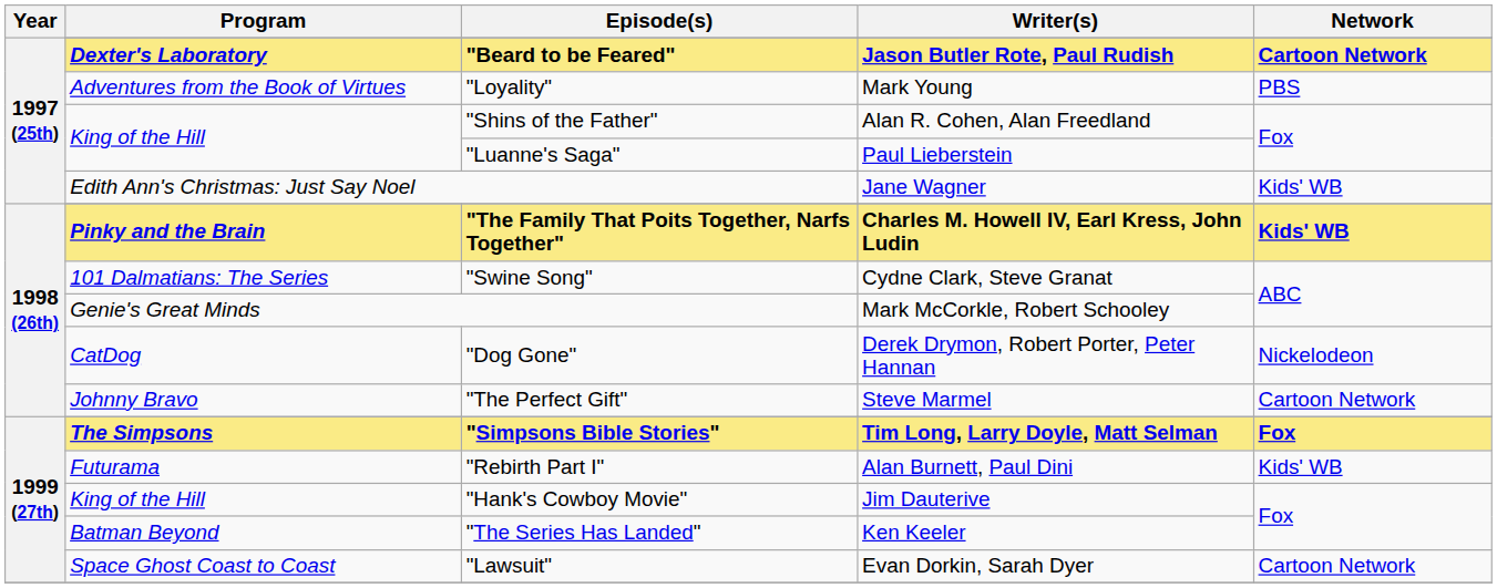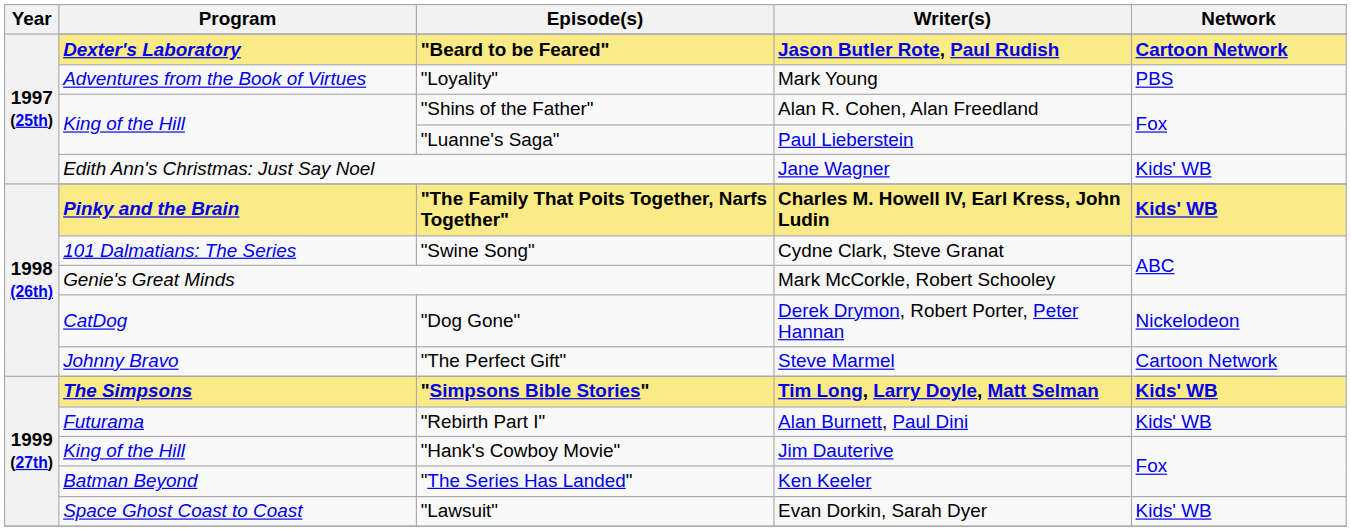"Simpsons Bible Stories" | Network: Fox -> Kids' WB
"Lawsuit" | Network: Cartoon Network -> Kids' WB
